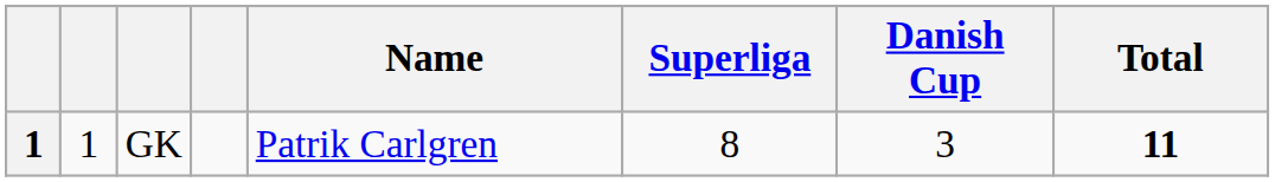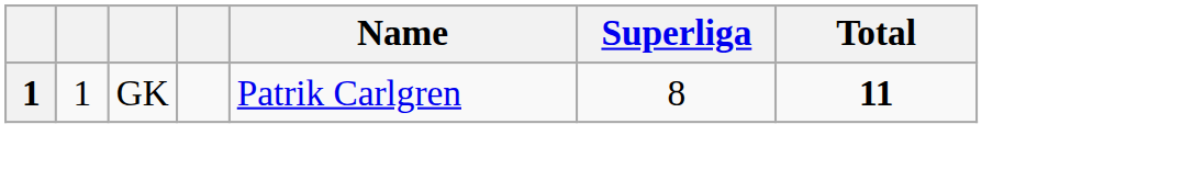- column: Danish Cup | 3
